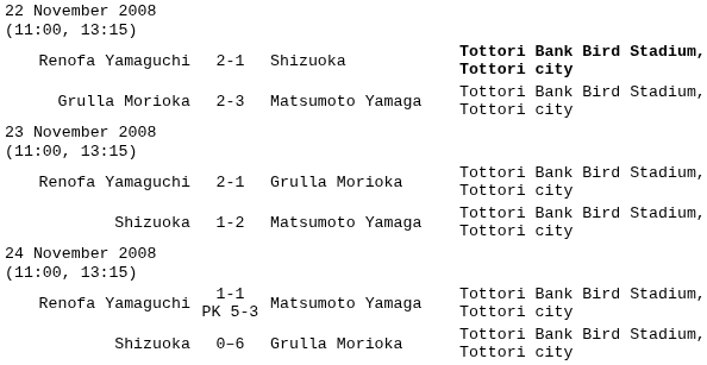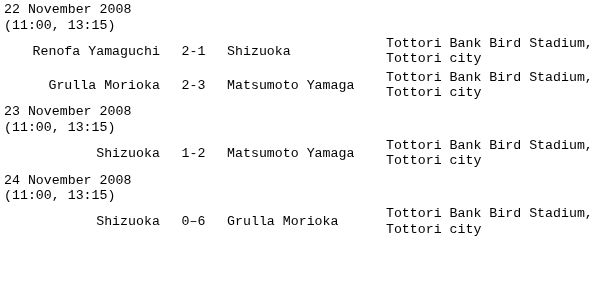Renofa Yamaguchi / Shizuoka | column 4: bold -> normal
- row: Renofa Yamaguchi | 2-1 | Grulla Morioka | Tottori Bank Bird Stadium, Tottori city
- row: Renofa Yamaguchi | 1-1 PK 5-3 | Matsumoto Yamaga | Tottori Bank Bird Stadium, Tottori city
